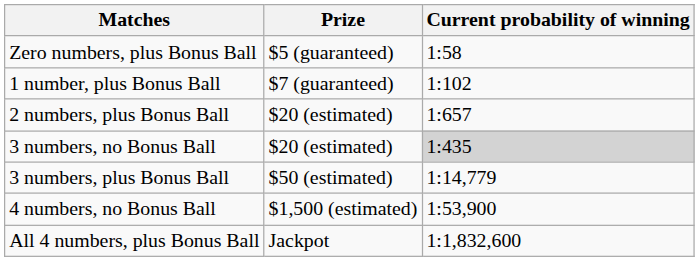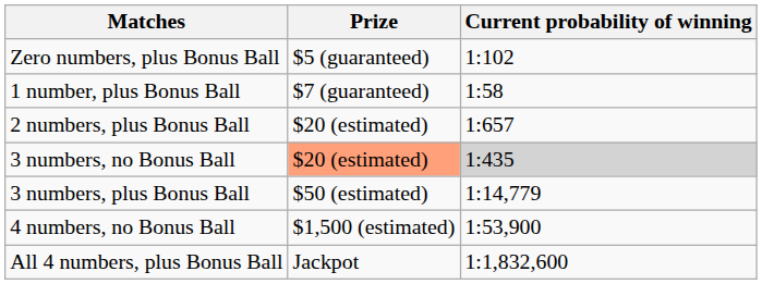Zero numbers, plus Bonus Ball | Current probability of winning: 1:58 -> 1:102
1 number, plus Bonus Ball | Current probability of winning: 1:102 -> 1:58
3 numbers, no Bonus Ball | Prize: no background -> lightsalmon background
